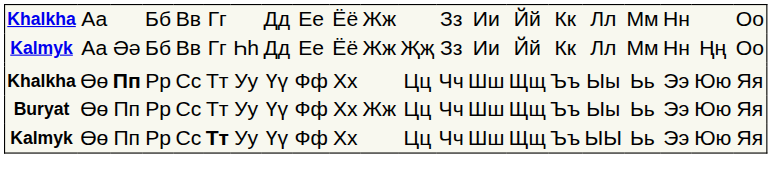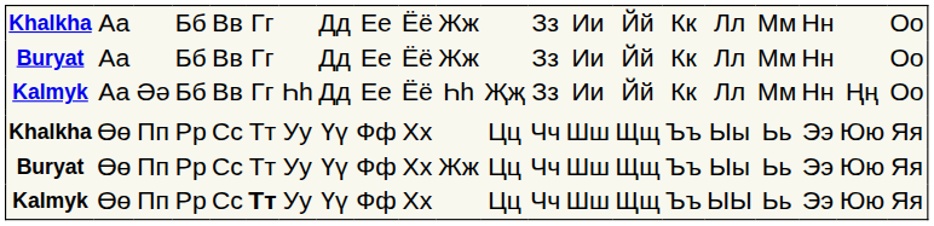+ row: Buryat | Аа | Бб | Вв | Гг | Дд | Ее | Ёё | Жж | Зз | Ии | Йй | Кк | Лл | Мм | Нн | Оо
Kalmyk / Аа | column 11: Жж -> Һһ
Khalkha / Өө | column 3: bold -> normal
